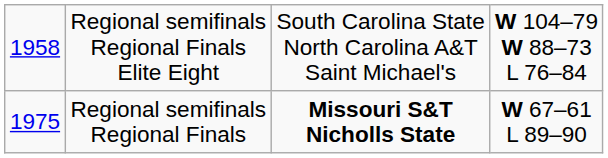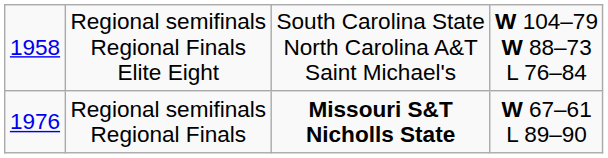Regional semifinals Regional Finals | column 1: 1975 -> 1976
